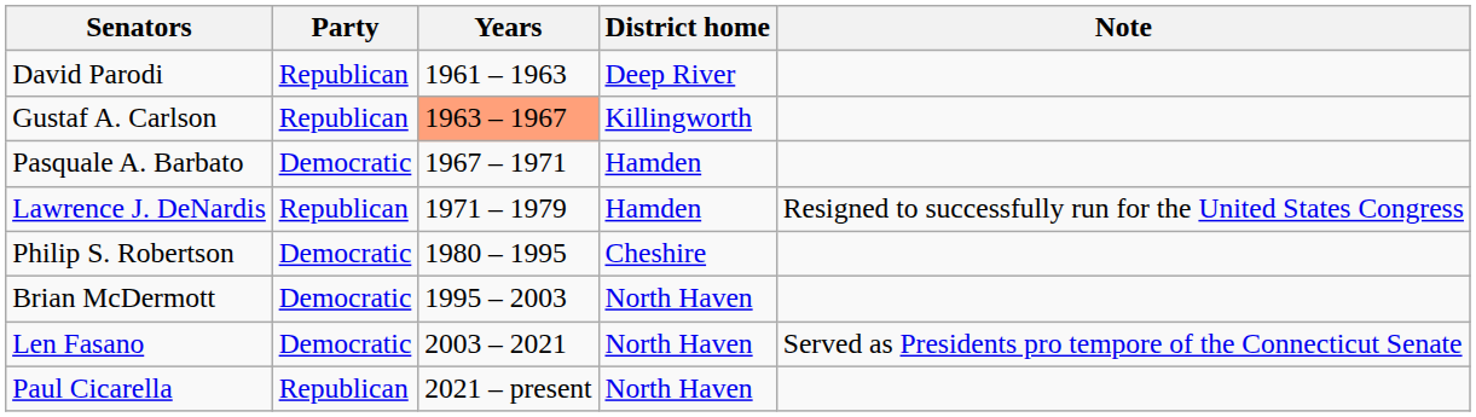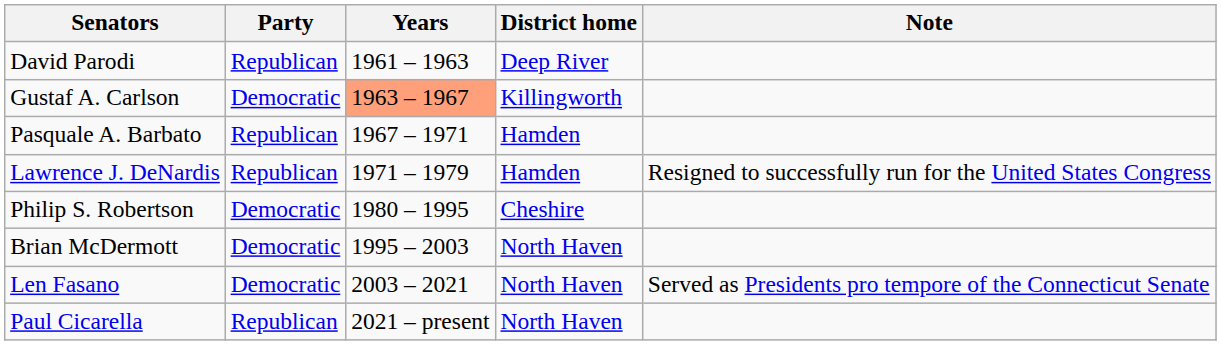Gustaf A. Carlson | Party: Republican -> Democratic
Pasquale A. Barbato | Party: Democratic -> Republican
